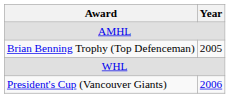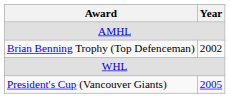Brian Benning Trophy (Top Defenceman) | Year: 2005 -> 2002
President's Cup (Vancouver Giants) | Year: 2006 -> 2005
